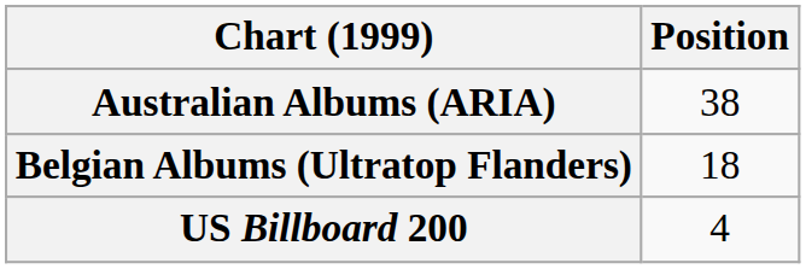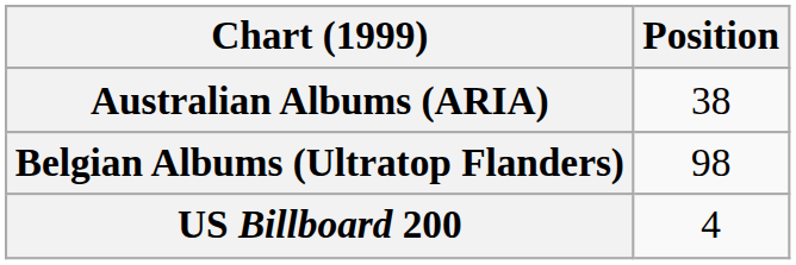Belgian Albums (Ultratop Flanders) | Position: 18 -> 98
